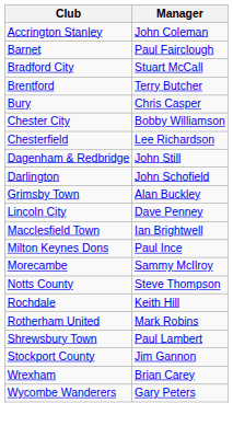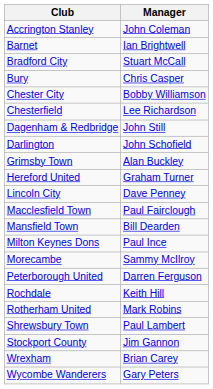Barnet | Manager: Paul Fairclough -> Ian Brightwell
- row: Brentford | Terry Butcher
+ row: Hereford United | Graham Turner
Macclesfield Town | Manager: Ian Brightwell -> Paul Fairclough
+ row: Mansfield Town | Bill Dearden
- row: Notts County | Steve Thompson
+ row: Peterborough United | Darren Ferguson
